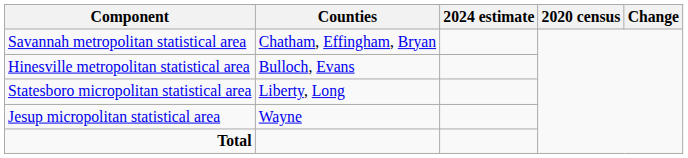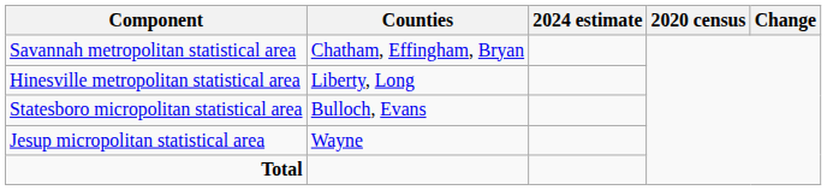Hinesville metropolitan statistical area | Counties: Bulloch, Evans -> Liberty, Long
Statesboro micropolitan statistical area | Counties: Liberty, Long -> Bulloch, Evans
